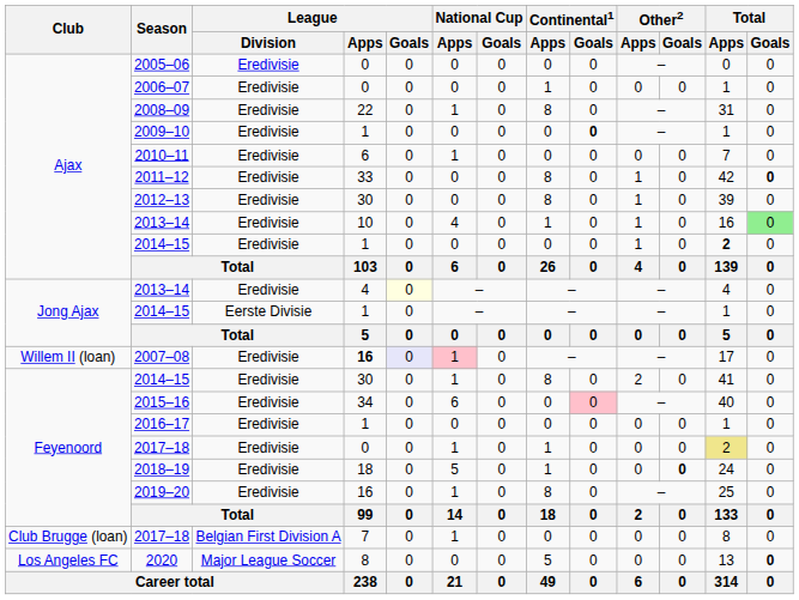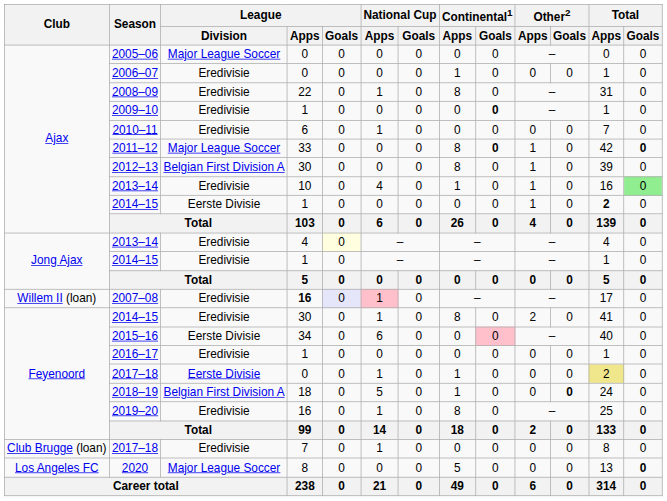2005–06 | League / Division: Eredivisie -> Major League Soccer
2011–12 | League / Division: Eredivisie -> Major League Soccer
2011–12 | Continental1 / Goals: normal -> bold
2012–13 | League / Division: Eredivisie -> Belgian First Division A
Ajax / 2014–15 | League / Division: Eredivisie -> Eerste Divisie
Jong Ajax / 2014–15 | League / Division: Eerste Divisie -> Eredivisie
2015–16 | League / Division: Eredivisie -> Eerste Divisie
Feyenoord / 2017–18 | League / Division: Eredivisie -> Eerste Divisie
2018–19 | League / Division: Eredivisie -> Belgian First Division A
Club Brugge (loan) / 2017–18 | League / Division: Belgian First Division A -> Eredivisie
